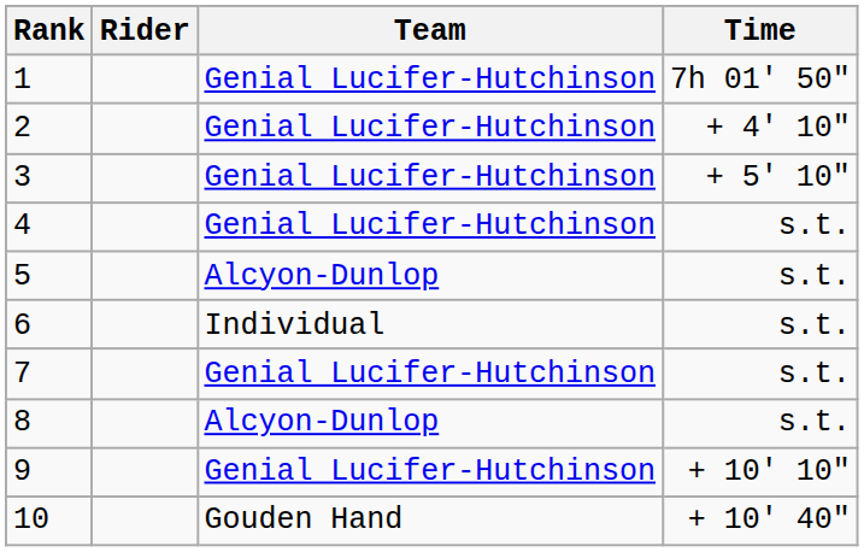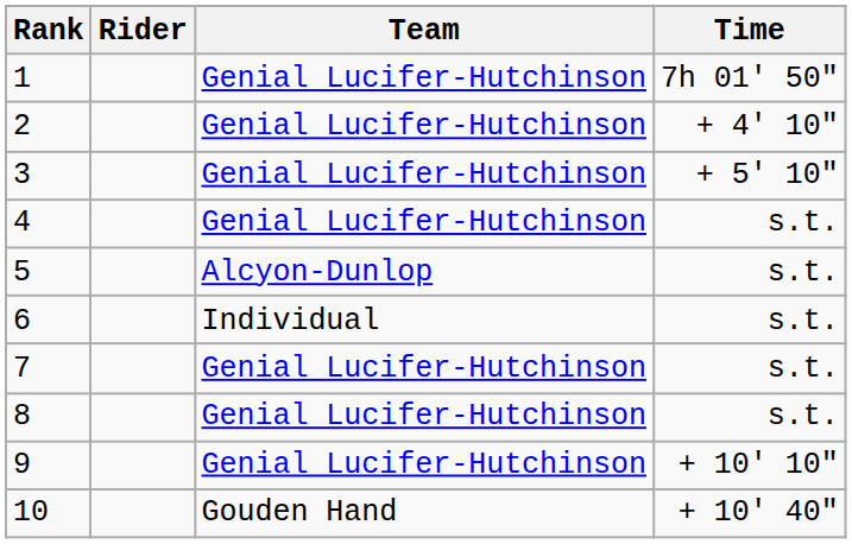8 | Team: Alcyon-Dunlop -> Genial Lucifer-Hutchinson
